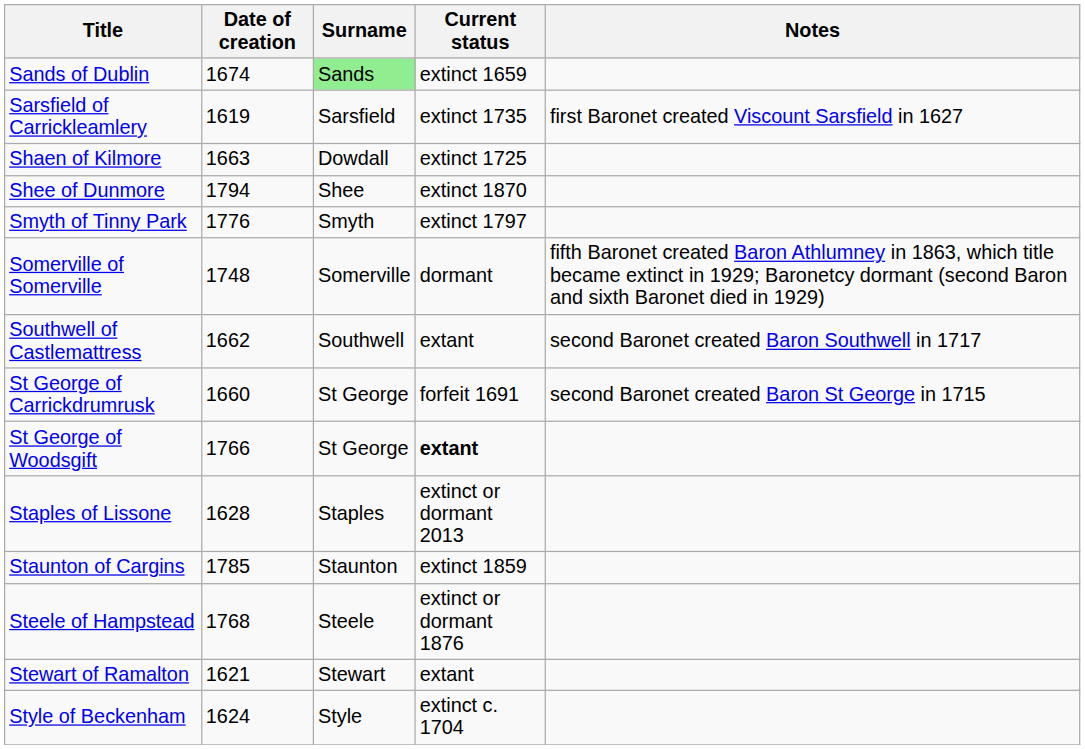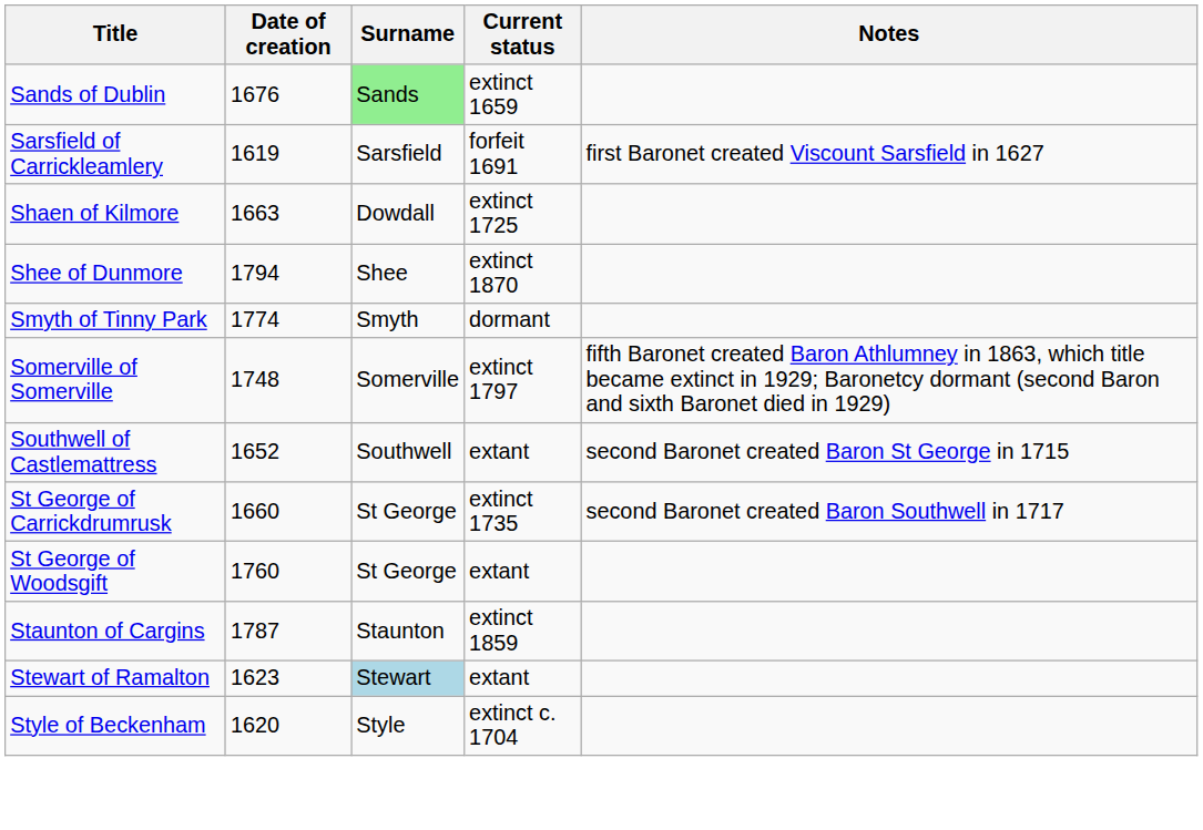Sands of Dublin | Date of creation: 1674 -> 1676
Sarsfield of Carrickleamlery | Current status: extinct 1735 -> forfeit 1691
Smyth of Tinny Park | Date of creation: 1776 -> 1774
Smyth of Tinny Park | Current status: extinct 1797 -> dormant
Somerville of Somerville | Current status: dormant -> extinct 1797
Southwell of Castlemattress | Date of creation: 1662 -> 1652
Southwell of Castlemattress | Notes: second Baronet created Baron Southwell in 1717 -> second Baronet created Baron St George in 1715
St George of Carrickdrumrusk | Current status: forfeit 1691 -> extinct 1735
St George of Carrickdrumrusk | Notes: second Baronet created Baron St George in 1715 -> second Baronet created Baron Southwell in 1717
St George of Woodsgift | Date of creation: 1766 -> 1760
St George of Woodsgift | Current status: bold -> normal
- row: Staples of Lissone | 1628 | Staples | extinct or dormant 2013
Staunton of Cargins | Date of creation: 1785 -> 1787
- row: Steele of Hampstead | 1768 | Steele | extinct or dormant 1876
Stewart of Ramalton | Date of creation: 1621 -> 1623
Stewart of Ramalton | Surname: no background -> lightblue background
Style of Beckenham | Date of creation: 1624 -> 1620
